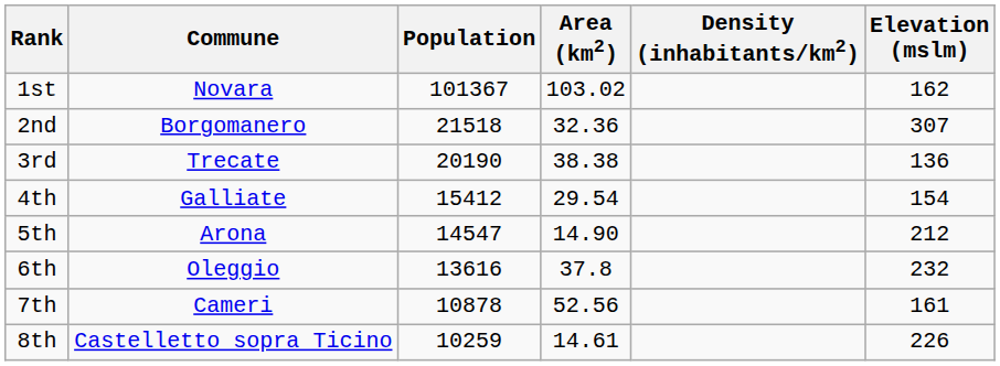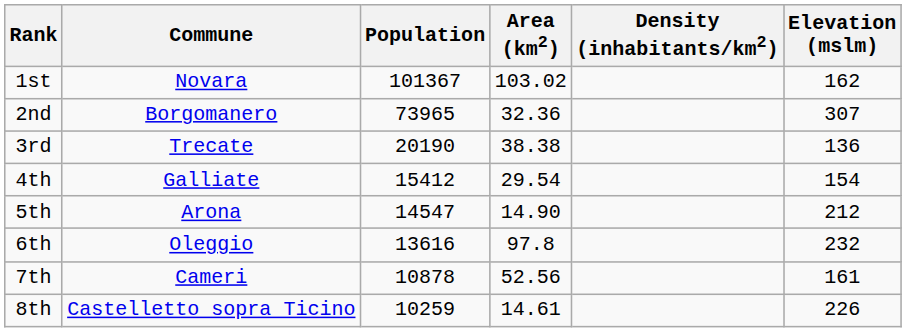2nd | Population: 21518 -> 73965
6th | Area (km2): 37.8 -> 97.8
